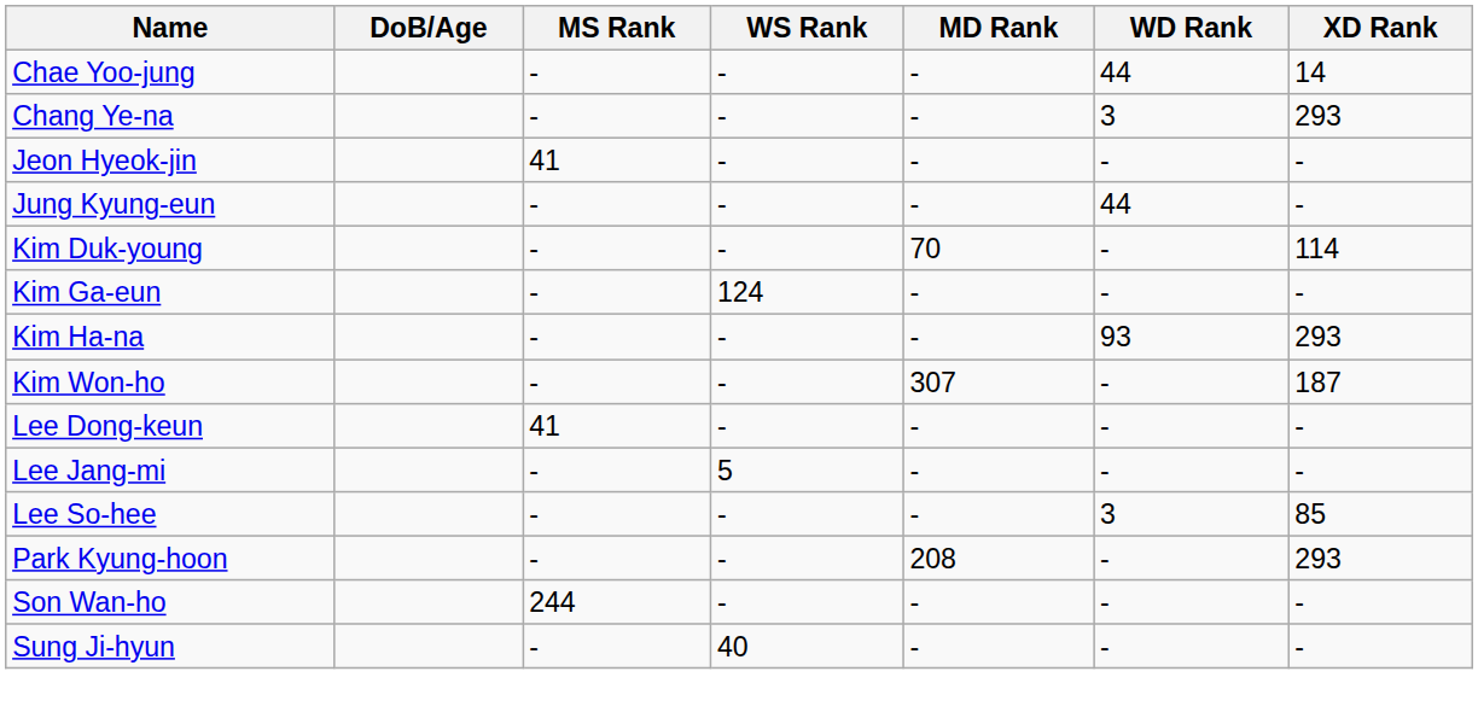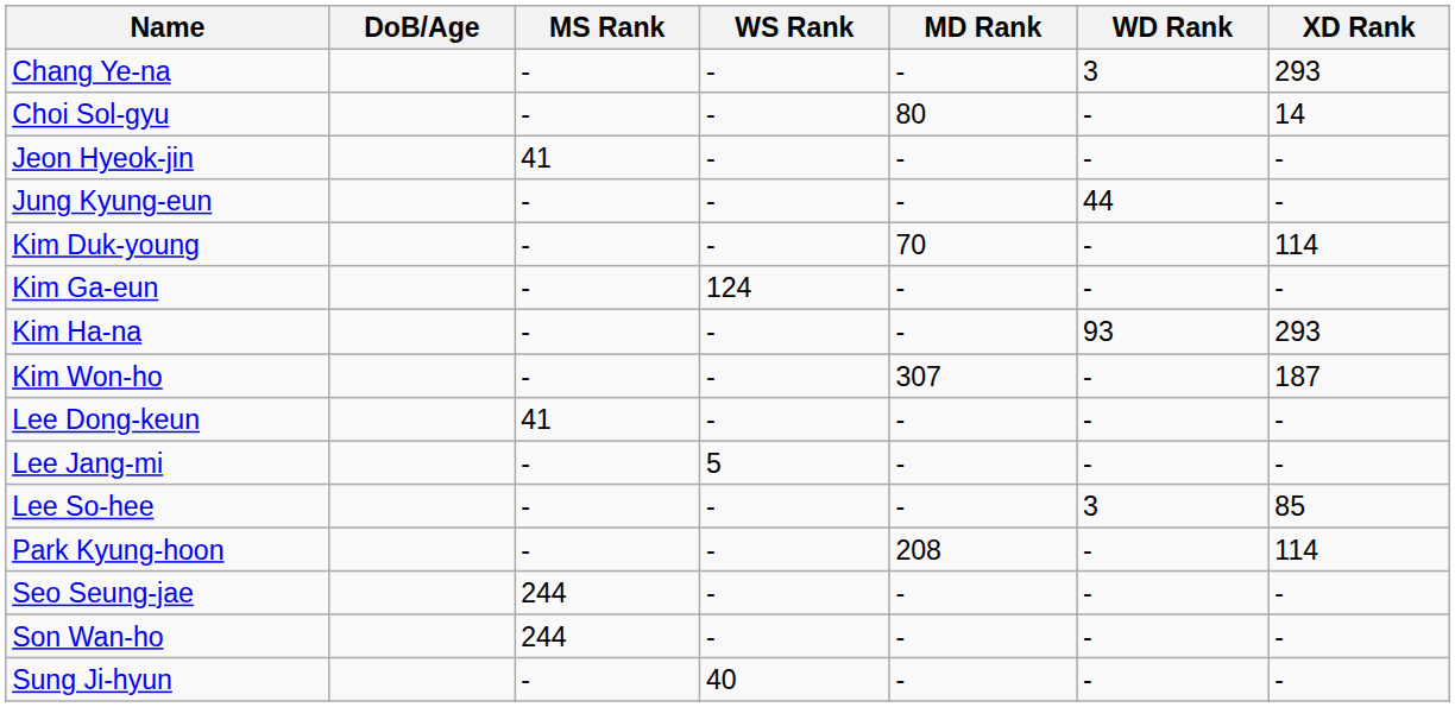- row: Chae Yoo-jung | - | - | - | 44 | 14
+ row: Choi Sol-gyu | - | - | 80 | - | 14
Park Kyung-hoon | XD Rank: 293 -> 114
+ row: Seo Seung-jae | 244 | - | - | - | -
